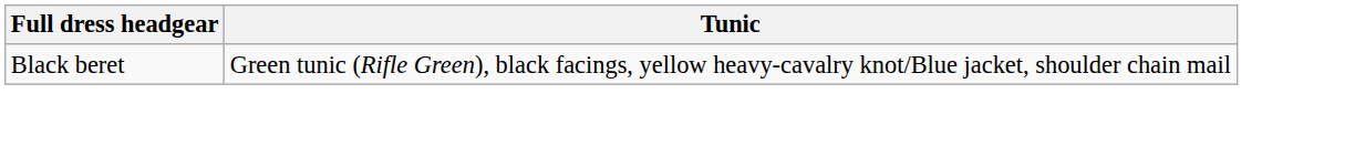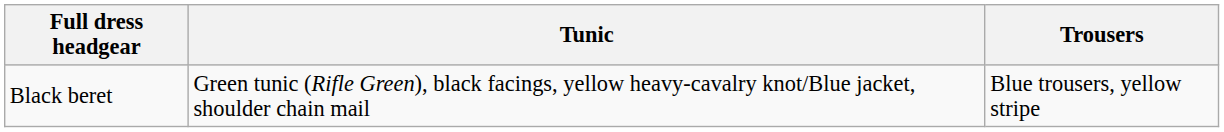+ column: Trousers | Blue trousers, yellow stripe
